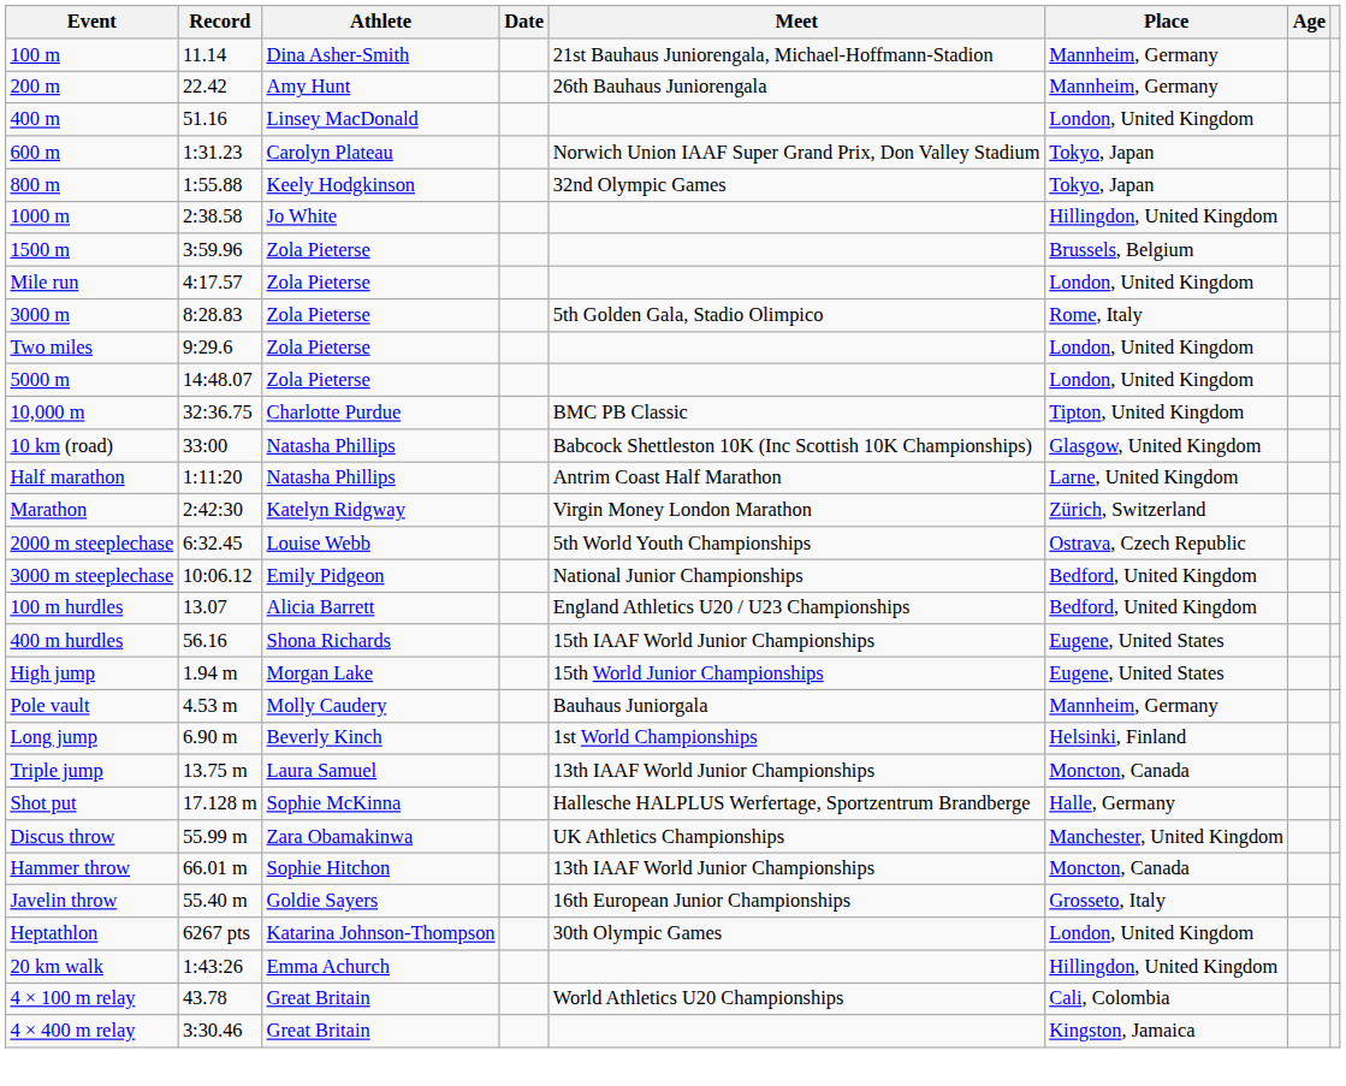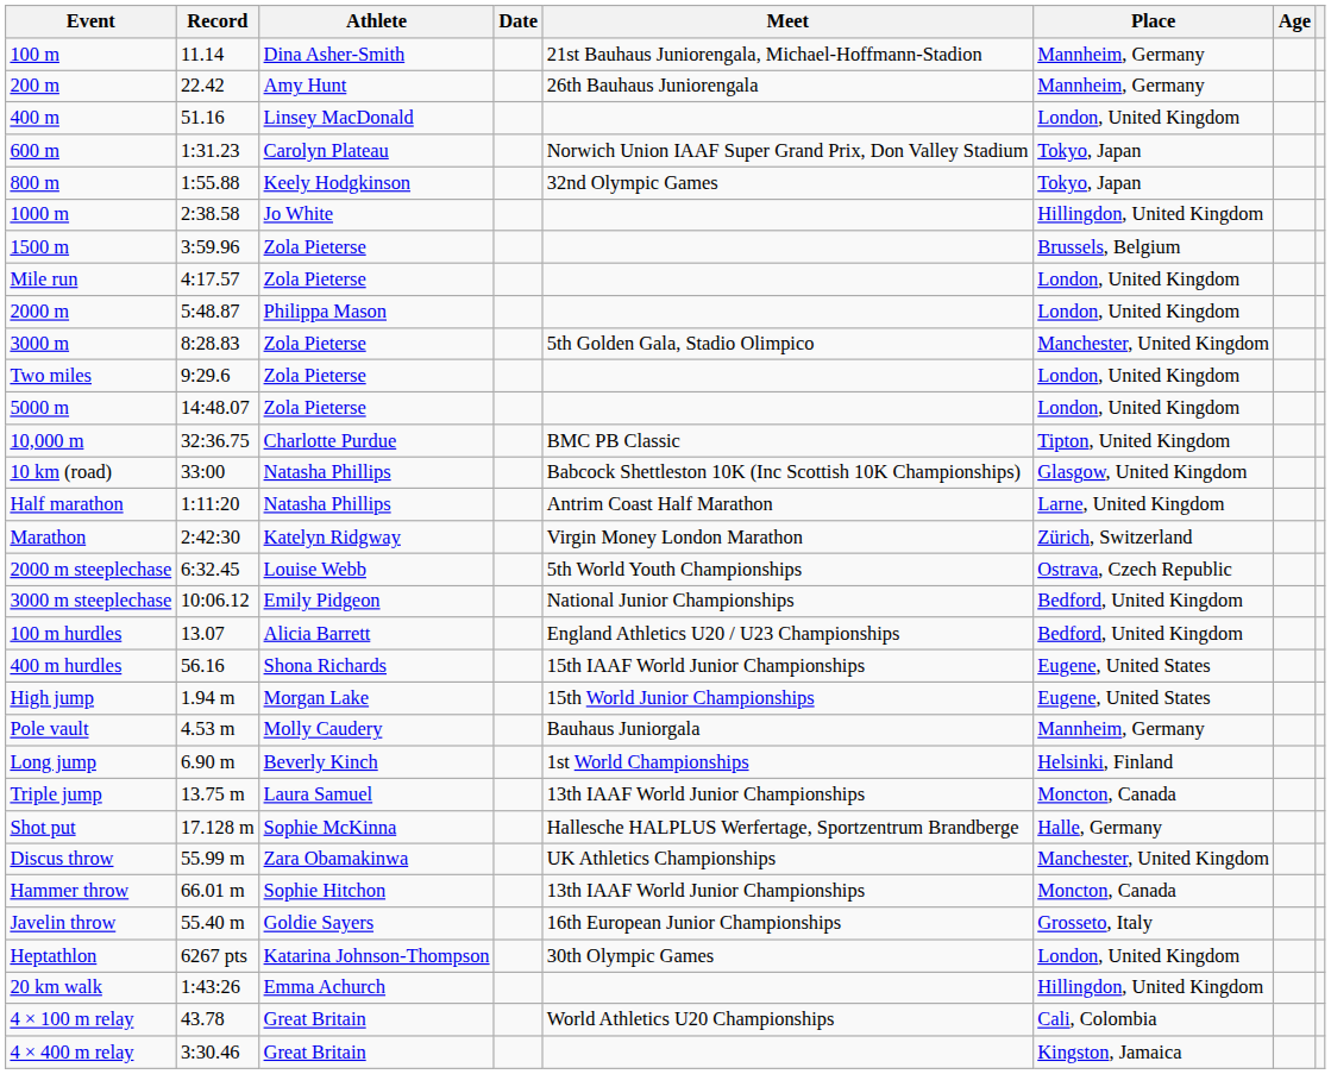+ row: 2000 m | 5:48.87 | Philippa Mason | London, United Kingdom
3000 m | Place: Rome, Italy -> Manchester, United Kingdom
